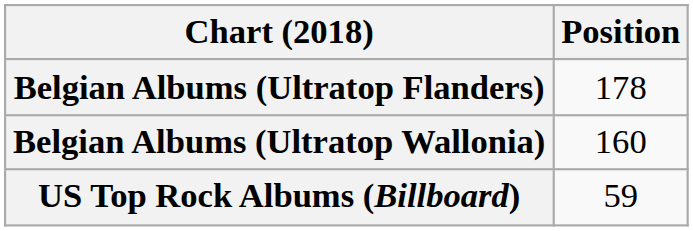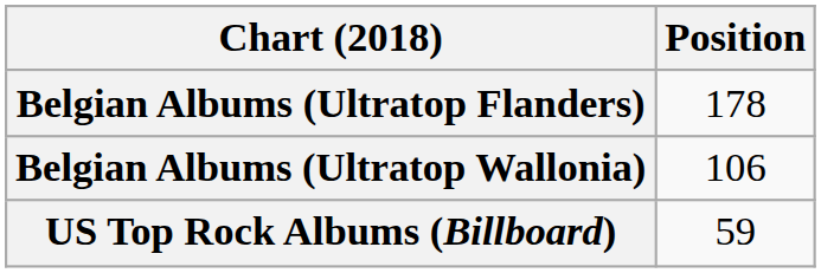Belgian Albums (Ultratop Wallonia) | Position: 160 -> 106
